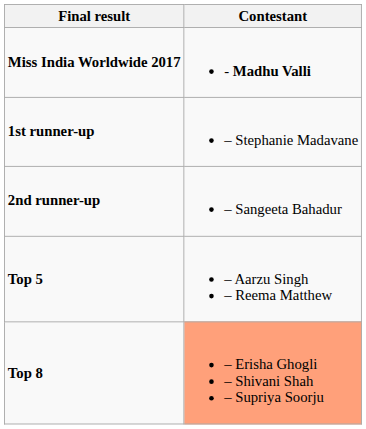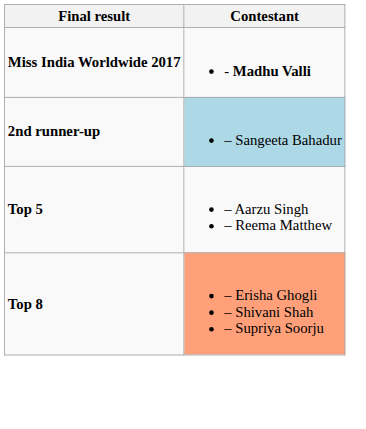- row: 1st runner-up | – Stephanie Madavane
2nd runner-up | Contestant: no background -> lightblue background
